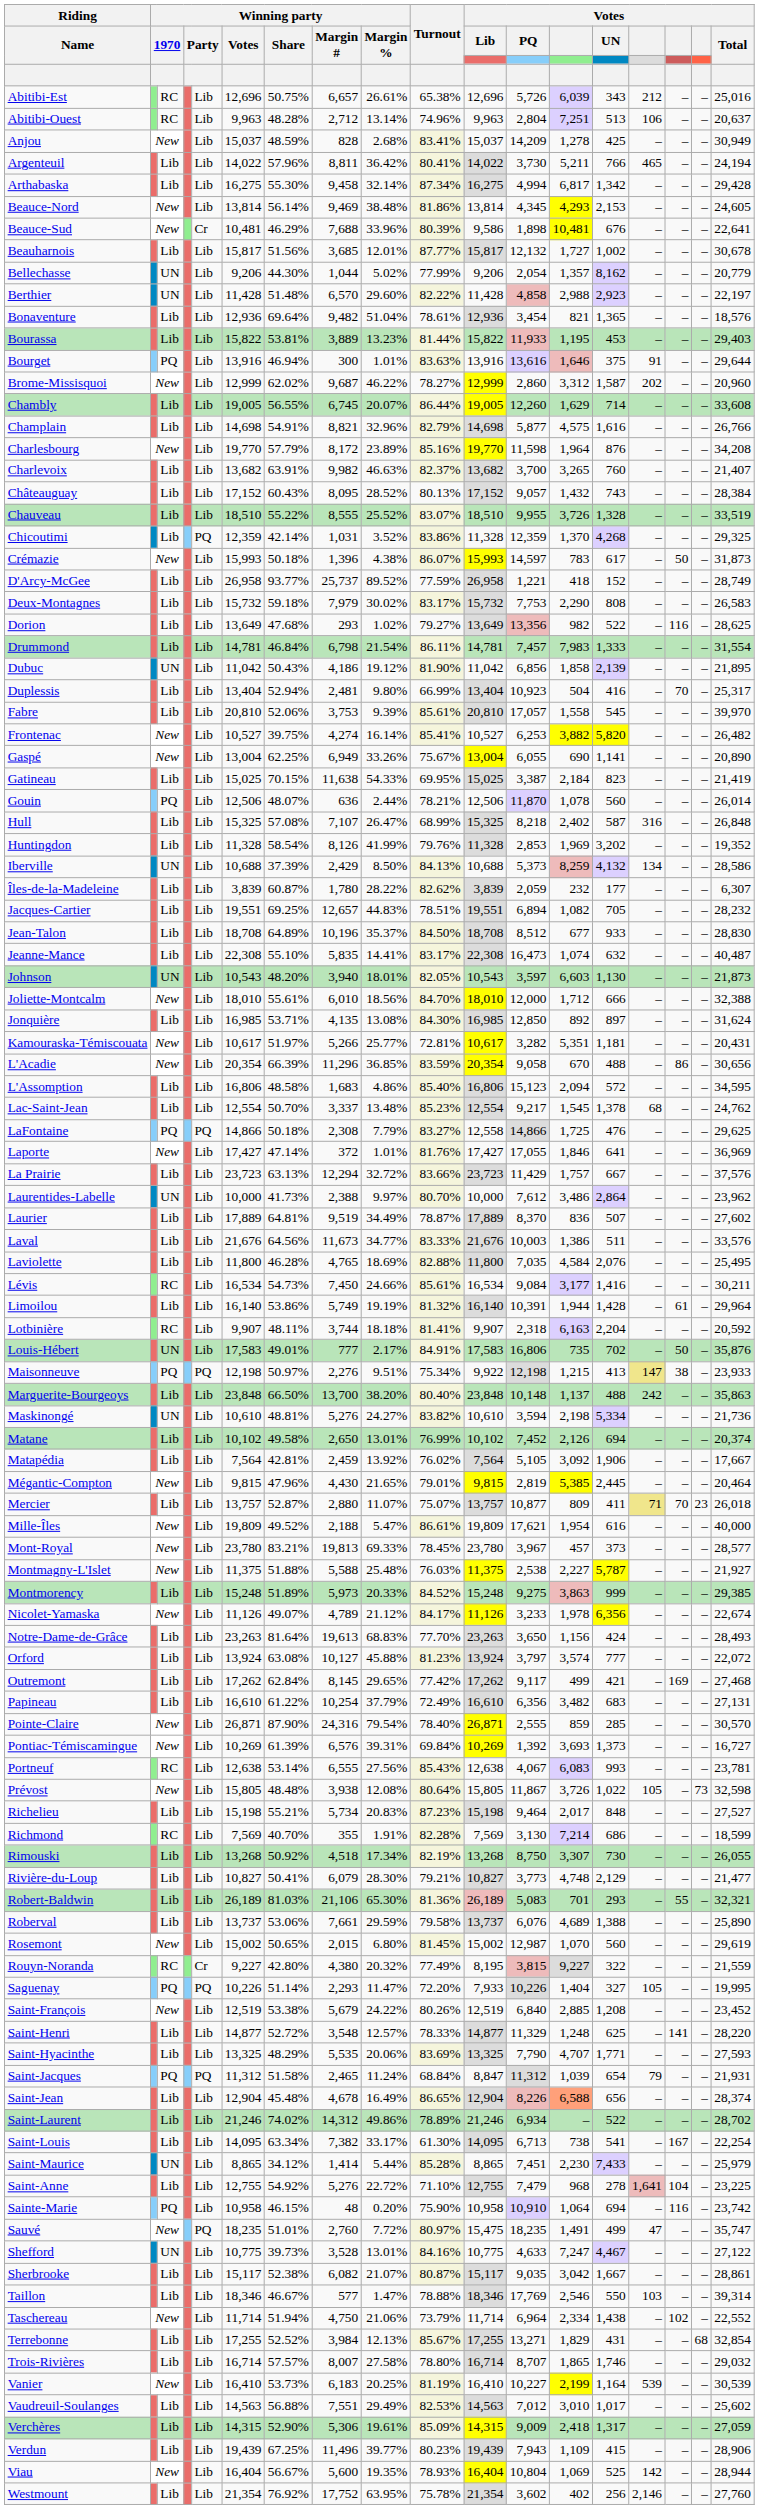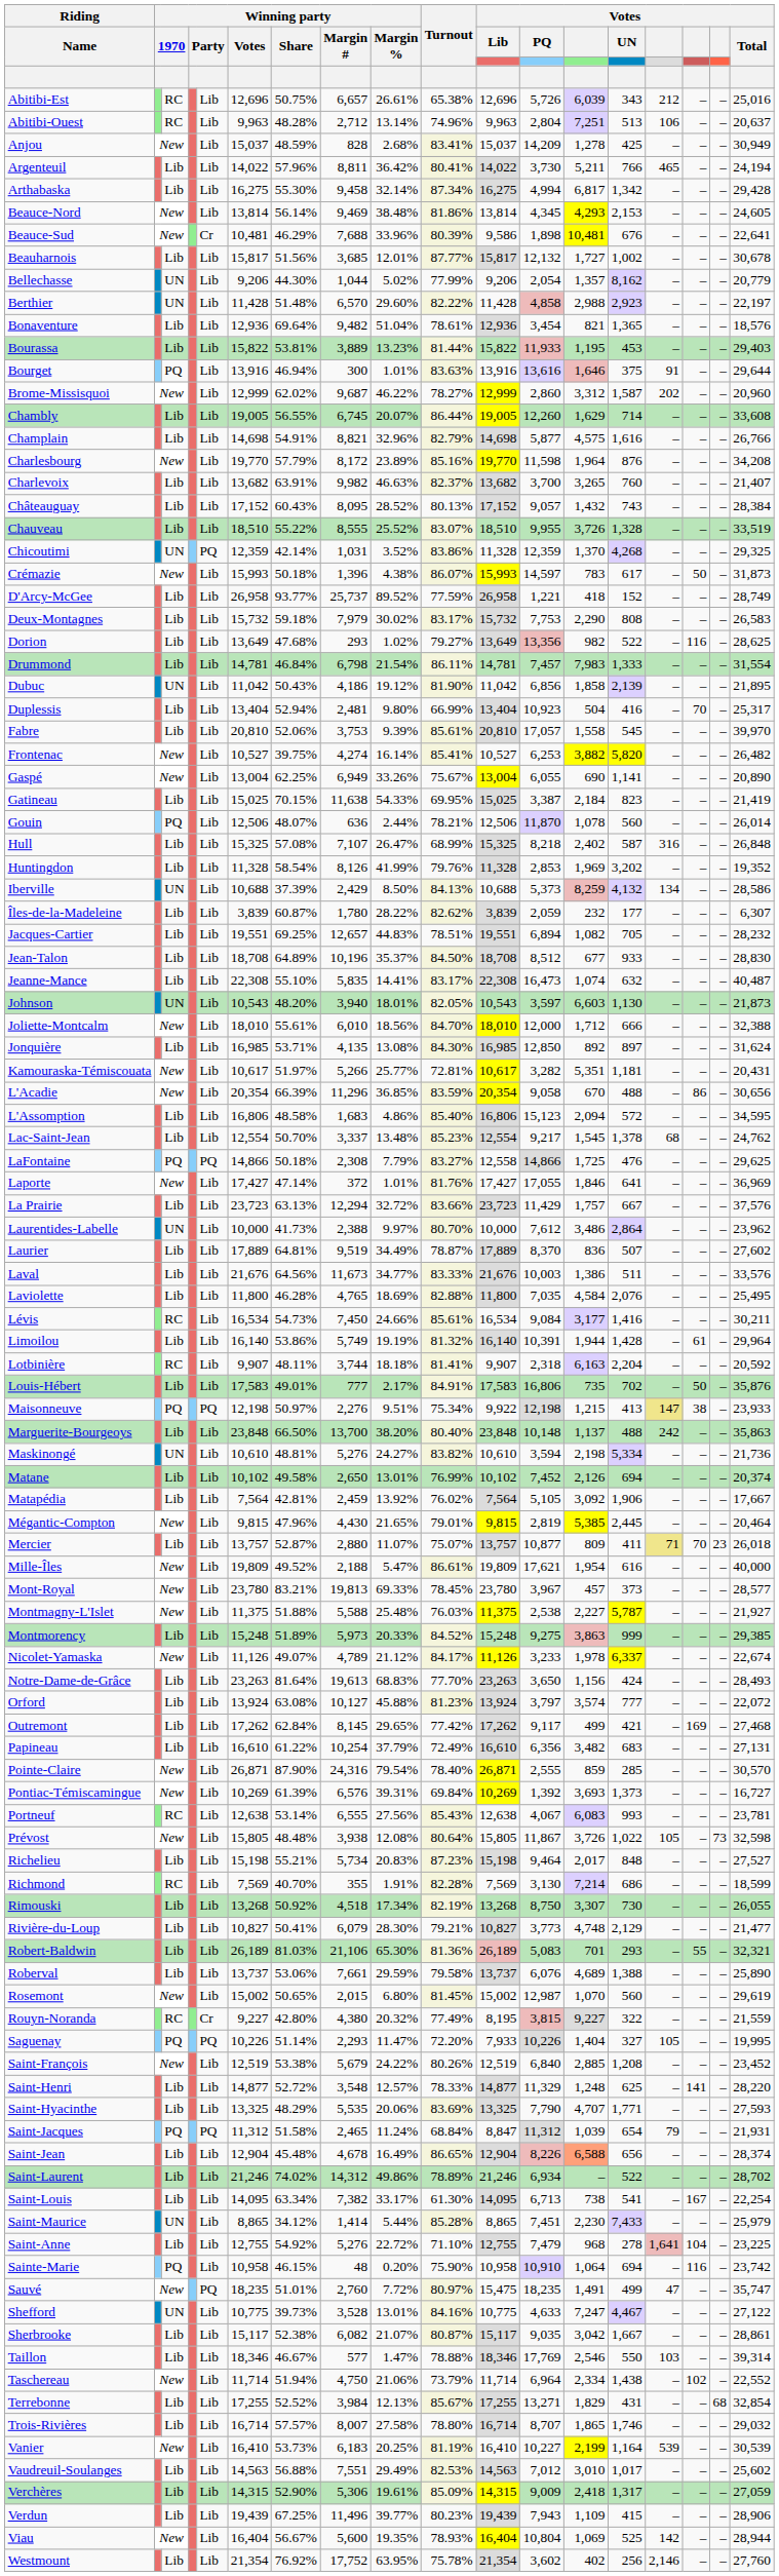Chicoutimi | column 3: Lib -> UN
Louis-Hébert | column 3: UN -> Lib
Nicolet-Yamaska | Votes / UN: 6,356 -> 6,337
